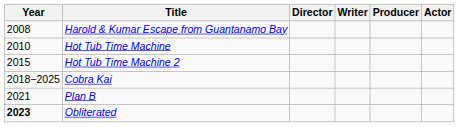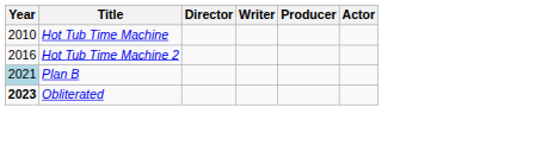- row: 2008 | Harold & Kumar Escape from Guantanamo Bay
Hot Tub Time Machine 2 | Year: 2015 -> 2016
- row: 2018−2025 | Cobra Kai
Plan B | Year: no background -> lightblue background
